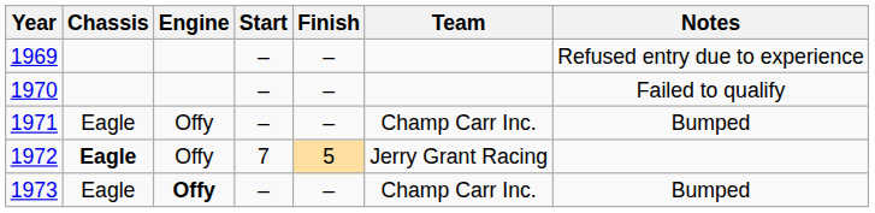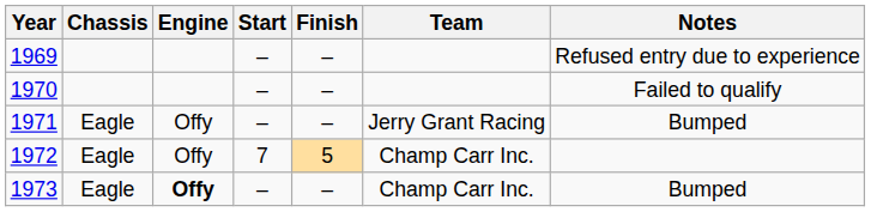1971 | Team: Champ Carr Inc. -> Jerry Grant Racing
1972 | Chassis: bold -> normal
1972 | Team: Jerry Grant Racing -> Champ Carr Inc.
